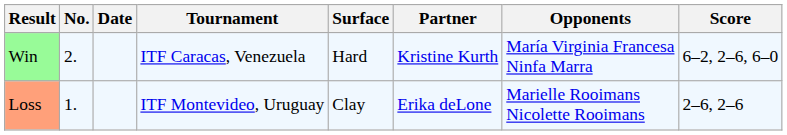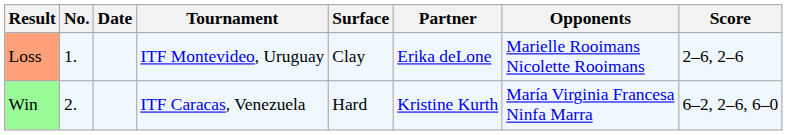rows swapped: Loss <-> Win
